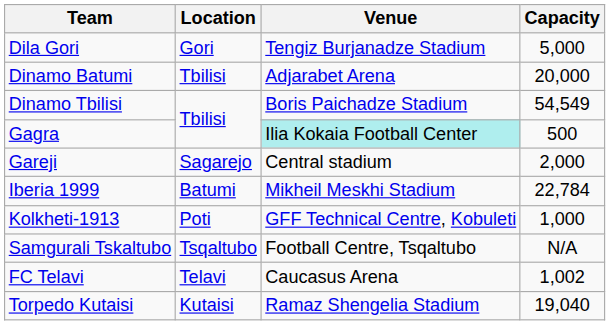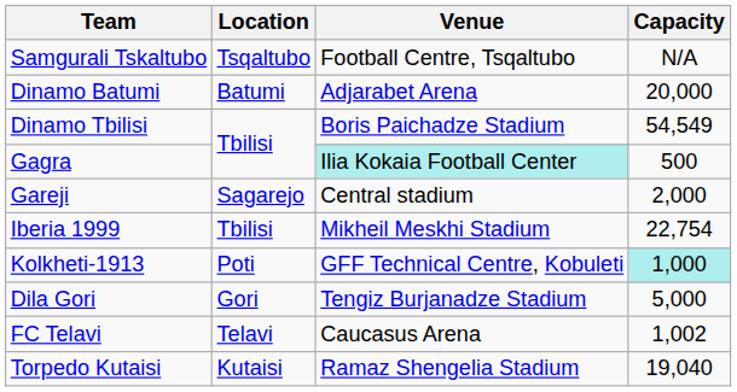rows swapped: Dila Gori <-> Samgurali Tskaltubo
Dinamo Batumi | Location: Tbilisi -> Batumi
Iberia 1999 | Location: Batumi -> Tbilisi
Iberia 1999 | Capacity: 22,784 -> 22,754
Kolkheti-1913 | Capacity: no background -> paleturquoise background
